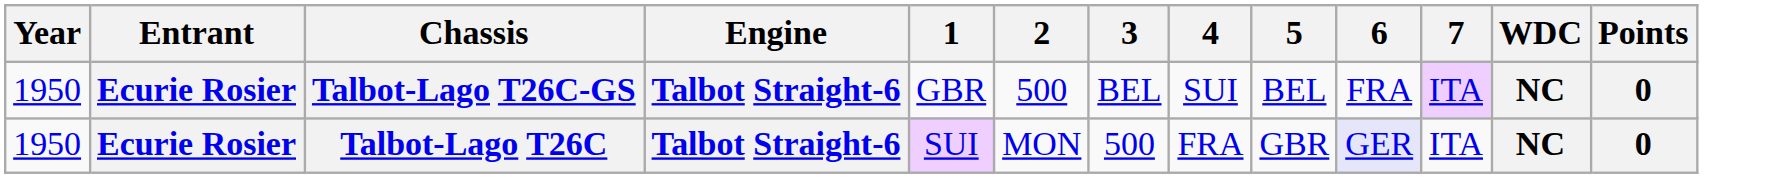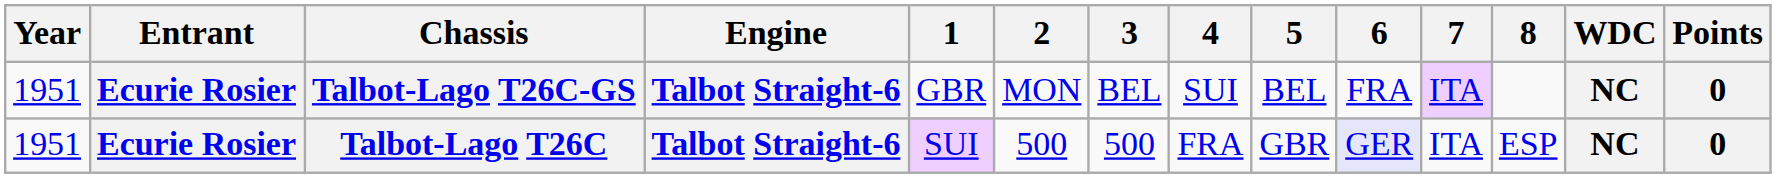+ column: 8 | ESP
Talbot-Lago T26C-GS | Year: 1950 -> 1951
Talbot-Lago T26C-GS | 2: 500 -> MON
Talbot-Lago T26C | Year: 1950 -> 1951
Talbot-Lago T26C | 2: MON -> 500
